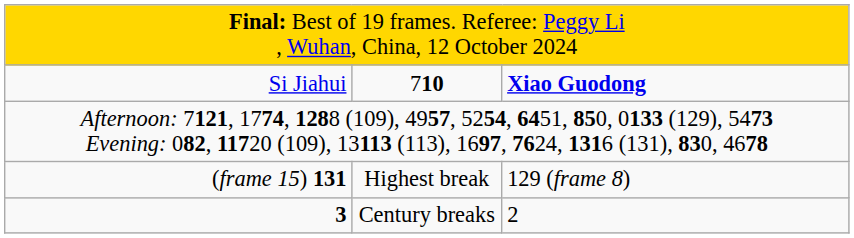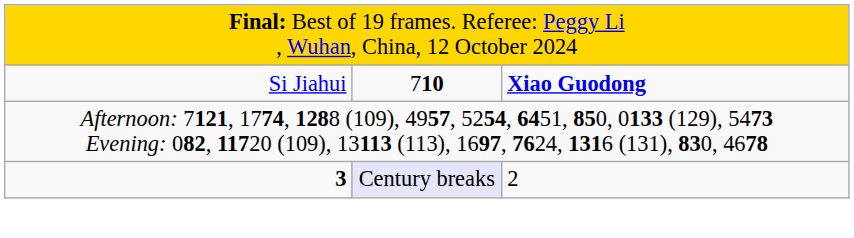- row: (frame 15) 131 | Highest break | 129 (frame 8)
3 | column 2: no background -> lavender background
